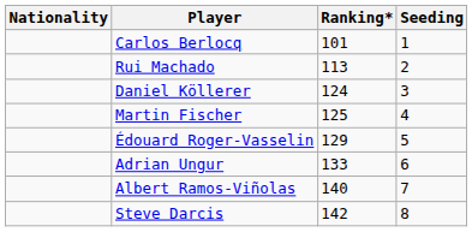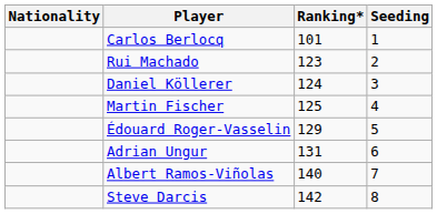Rui Machado | Ranking*: 113 -> 123
Adrian Ungur | Ranking*: 133 -> 131
